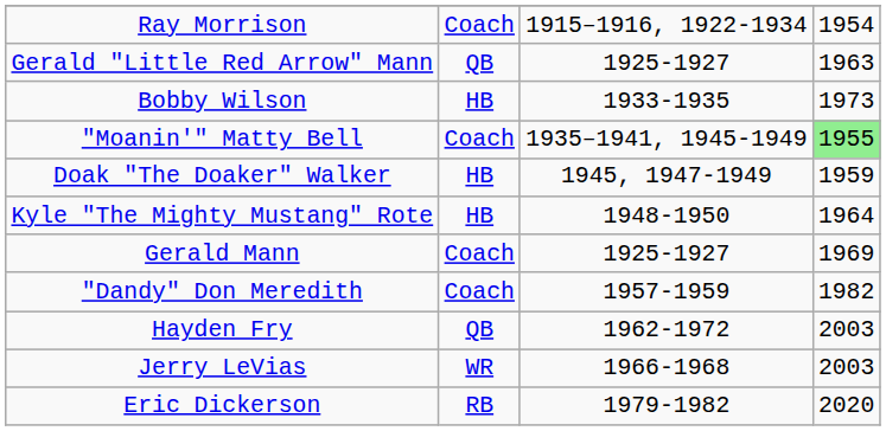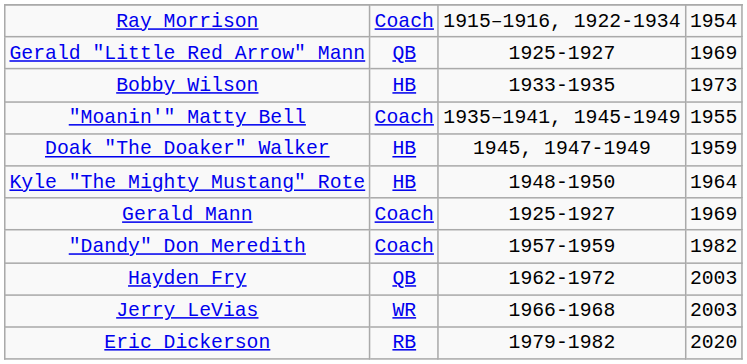Gerald "Little Red Arrow" Mann | column 4: 1963 -> 1969
"Moanin'" Matty Bell | column 4: lightgreen background -> no background
